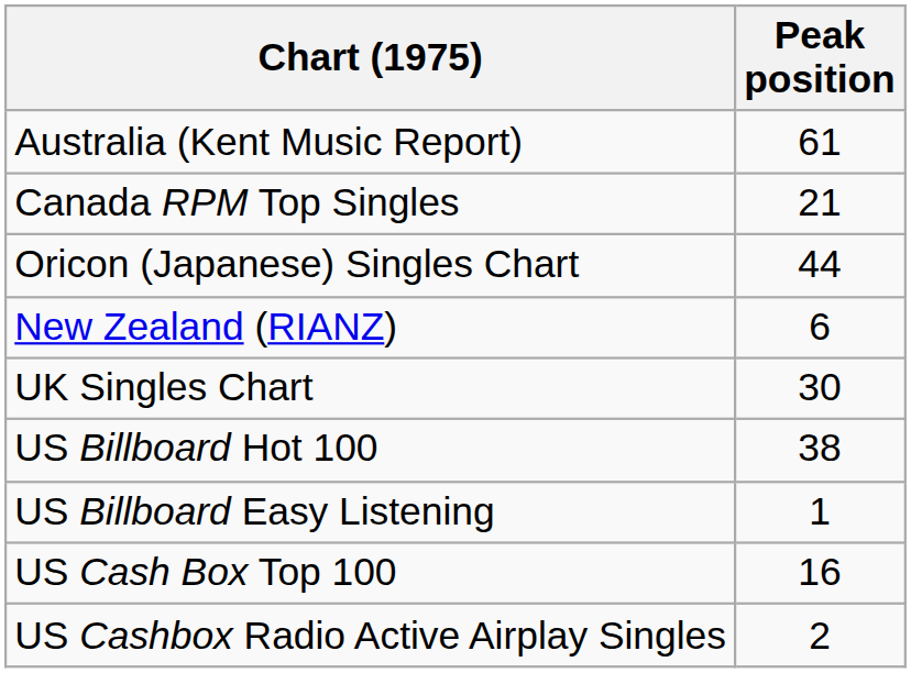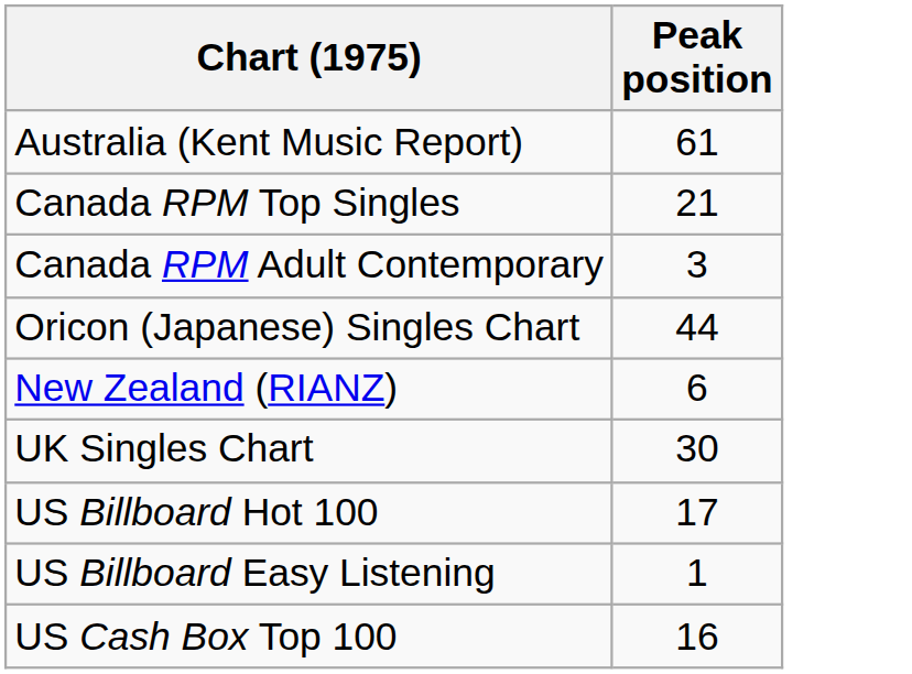+ row: Canada RPM Adult Contemporary | 3
US Billboard Hot 100 | Peak position: 38 -> 17
- row: US Cashbox Radio Active Airplay Singles | 2
